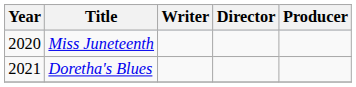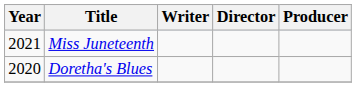Miss Juneteenth | Year: 2020 -> 2021
Doretha's Blues | Year: 2021 -> 2020
